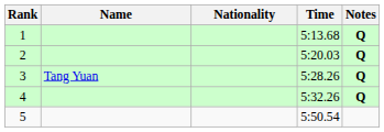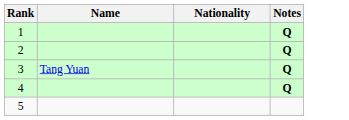- column: Time | 5:13.68 | 5:20.03 | 5:28.26 | 5:32.26 | 5:50.54
